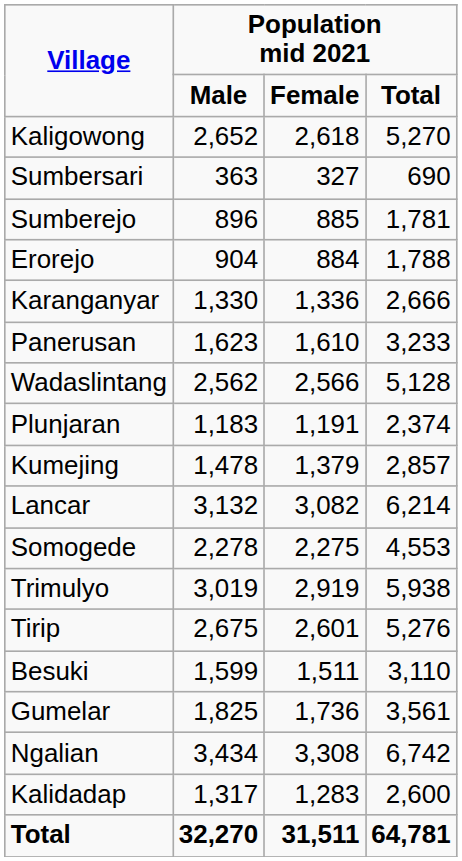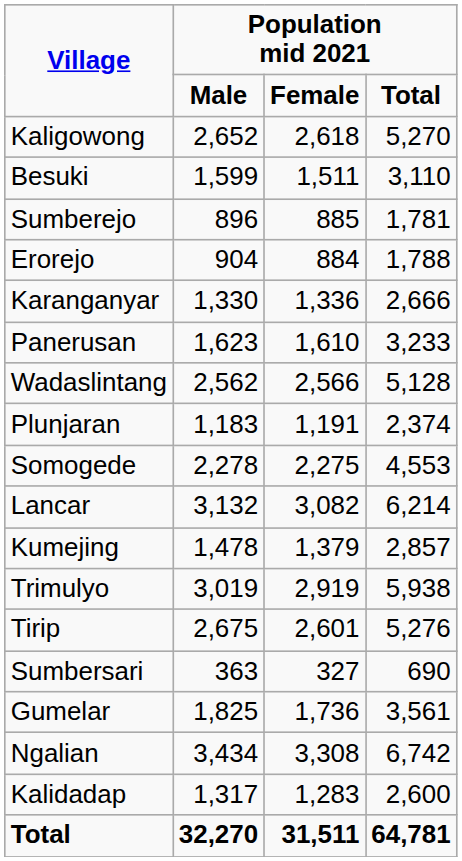rows swapped: Sumbersari <-> Besuki
rows swapped: Kumejing <-> Somogede
